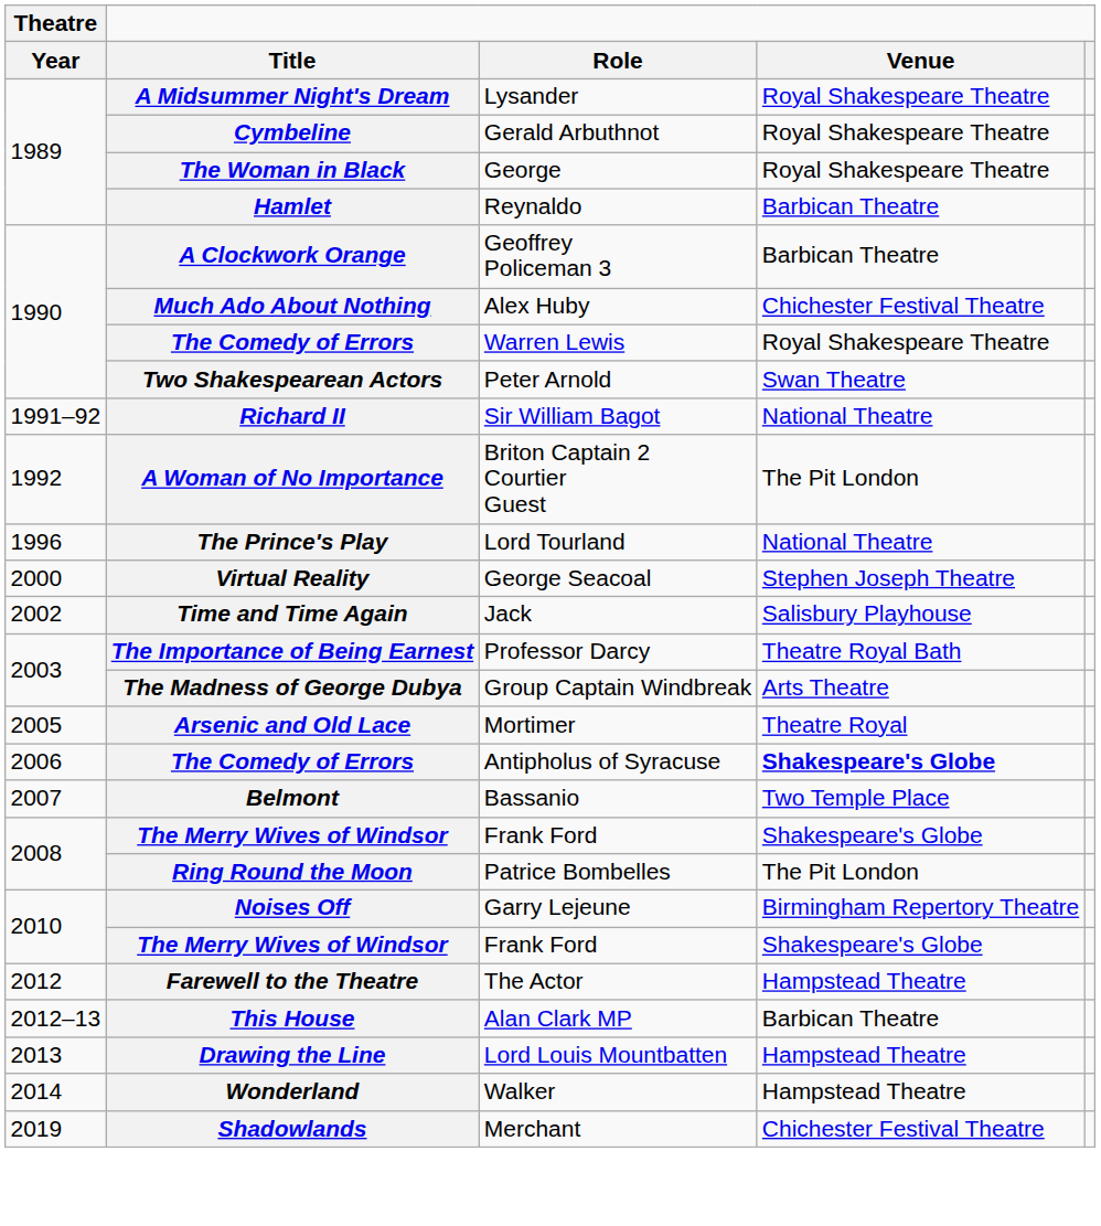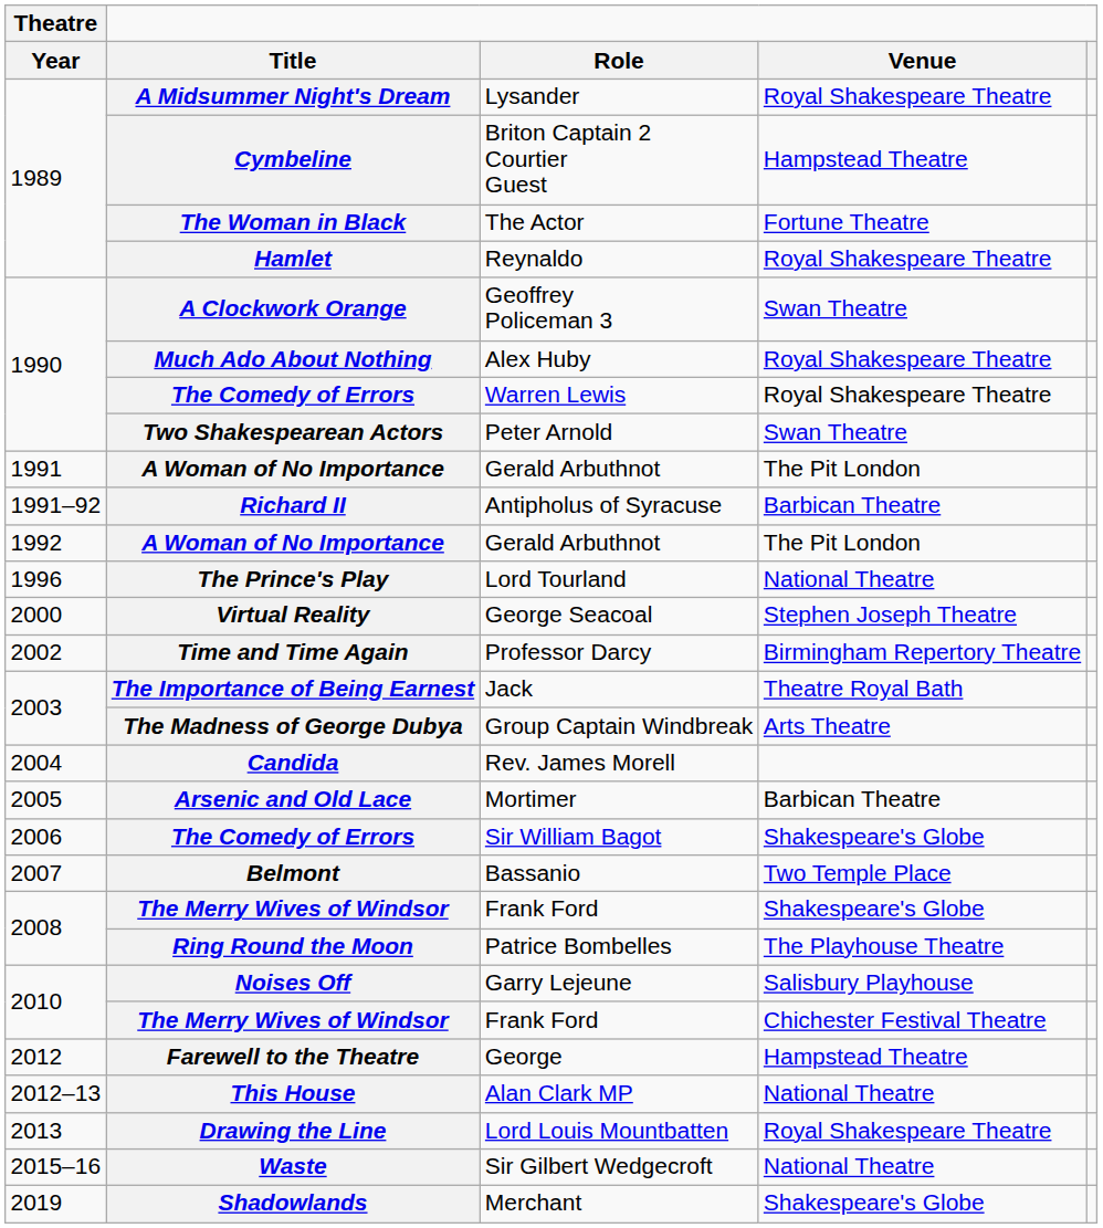Cymbeline | Role: Gerald Arbuthnot -> Briton Captain 2 Courtier Guest
Cymbeline | Venue: Royal Shakespeare Theatre -> Hampstead Theatre
The Woman in Black | Role: George -> The Actor
The Woman in Black | Venue: Royal Shakespeare Theatre -> Fortune Theatre
Hamlet | Venue: Barbican Theatre -> Royal Shakespeare Theatre
A Clockwork Orange | Venue: Barbican Theatre -> Swan Theatre
Much Ado About Nothing | Venue: Chichester Festival Theatre -> Royal Shakespeare Theatre
+ row: 1991 | A Woman of No Importance | Gerald Arbuthnot | The Pit London
Richard II | Role: Sir William Bagot -> Antipholus of Syracuse
Richard II | Venue: National Theatre -> Barbican Theatre
1992 / A Woman of No Importance | Role: Briton Captain 2 Courtier Guest -> Gerald Arbuthnot
Time and Time Again | Role: Jack -> Professor Darcy
Time and Time Again | Venue: Salisbury Playhouse -> Birmingham Repertory Theatre
The Importance of Being Earnest | Role: Professor Darcy -> Jack
+ row: 2004 | Candida | Rev. James Morell
Arsenic and Old Lace | Venue: Theatre Royal -> Barbican Theatre
2006 / The Comedy of Errors | Role: Antipholus of Syracuse -> Sir William Bagot
2006 / The Comedy of Errors | Venue: bold -> normal
Ring Round the Moon | Venue: The Pit London -> The Playhouse Theatre
Noises Off | Venue: Birmingham Repertory Theatre -> Salisbury Playhouse
2010 / The Merry Wives of Windsor | Venue: Shakespeare's Globe -> Chichester Festival Theatre
Farewell to the Theatre | Role: The Actor -> George
This House | Venue: Barbican Theatre -> National Theatre
Drawing the Line | Venue: Hampstead Theatre -> Royal Shakespeare Theatre
- row: 2014 | Wonderland | Walker | Hampstead Theatre
+ row: 2015–16 | Waste | Sir Gilbert Wedgecroft | National Theatre
Shadowlands | Venue: Chichester Festival Theatre -> Shakespeare's Globe
